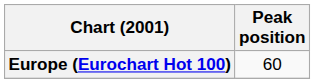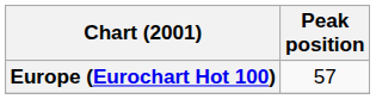Europe (Eurochart Hot 100) | Peak position: 60 -> 57
